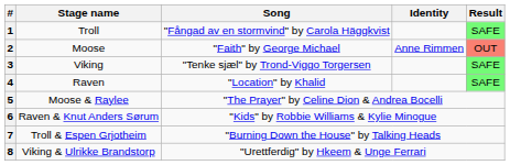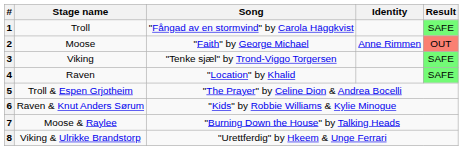5 | Stage name: Moose & Raylee -> Troll & Espen Grjotheim
7 | Stage name: Troll & Espen Grjotheim -> Moose & Raylee
